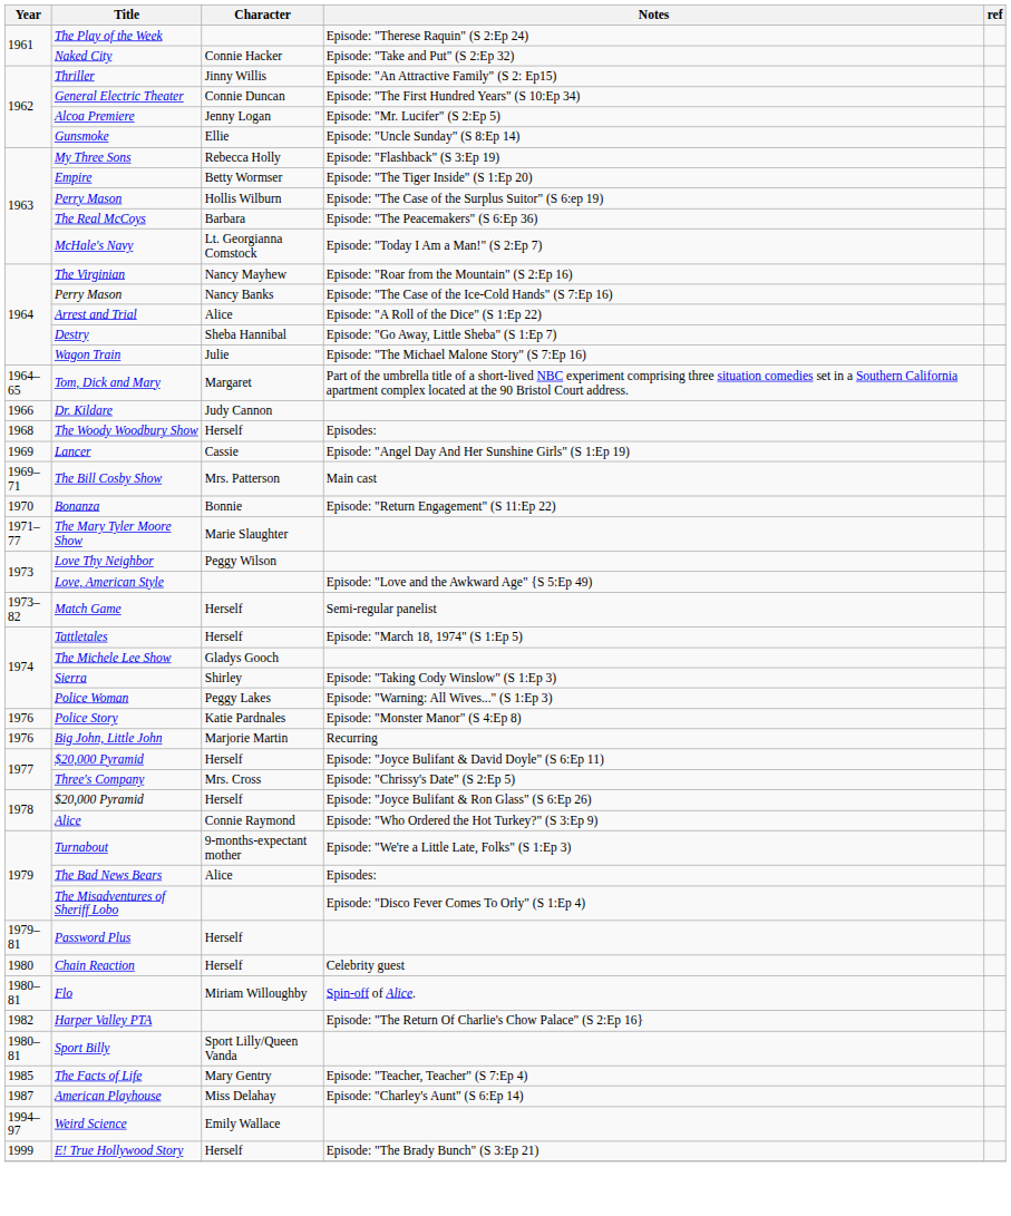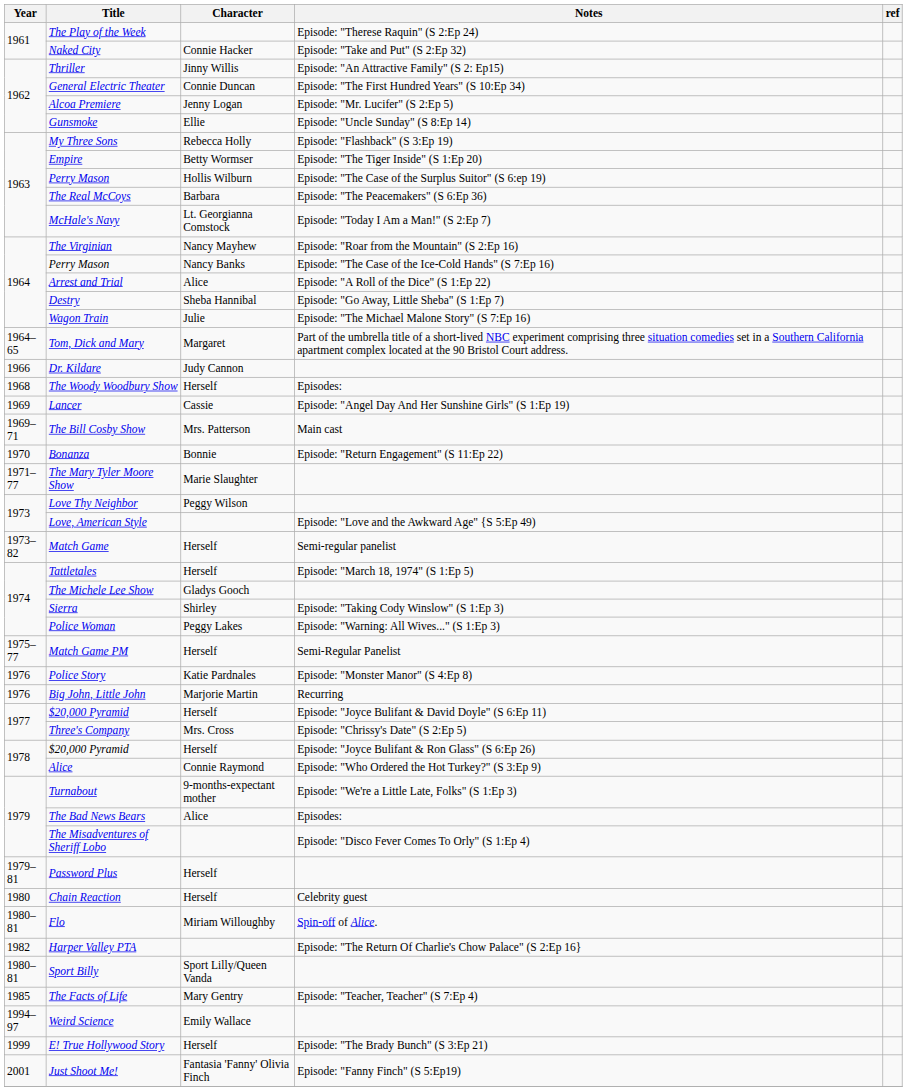+ row: 1975–77 | Match Game PM | Herself | Semi-Regular Panelist
- row: 1987 | American Playhouse | Miss Delahay | Episode: "Charley's Aunt" (S 6:Ep 14)
+ row: 2001 | Just Shoot Me! | Fantasia 'Fanny' Olivia Finch | Episode: "Fanny Finch" (S 5:Ep19)
